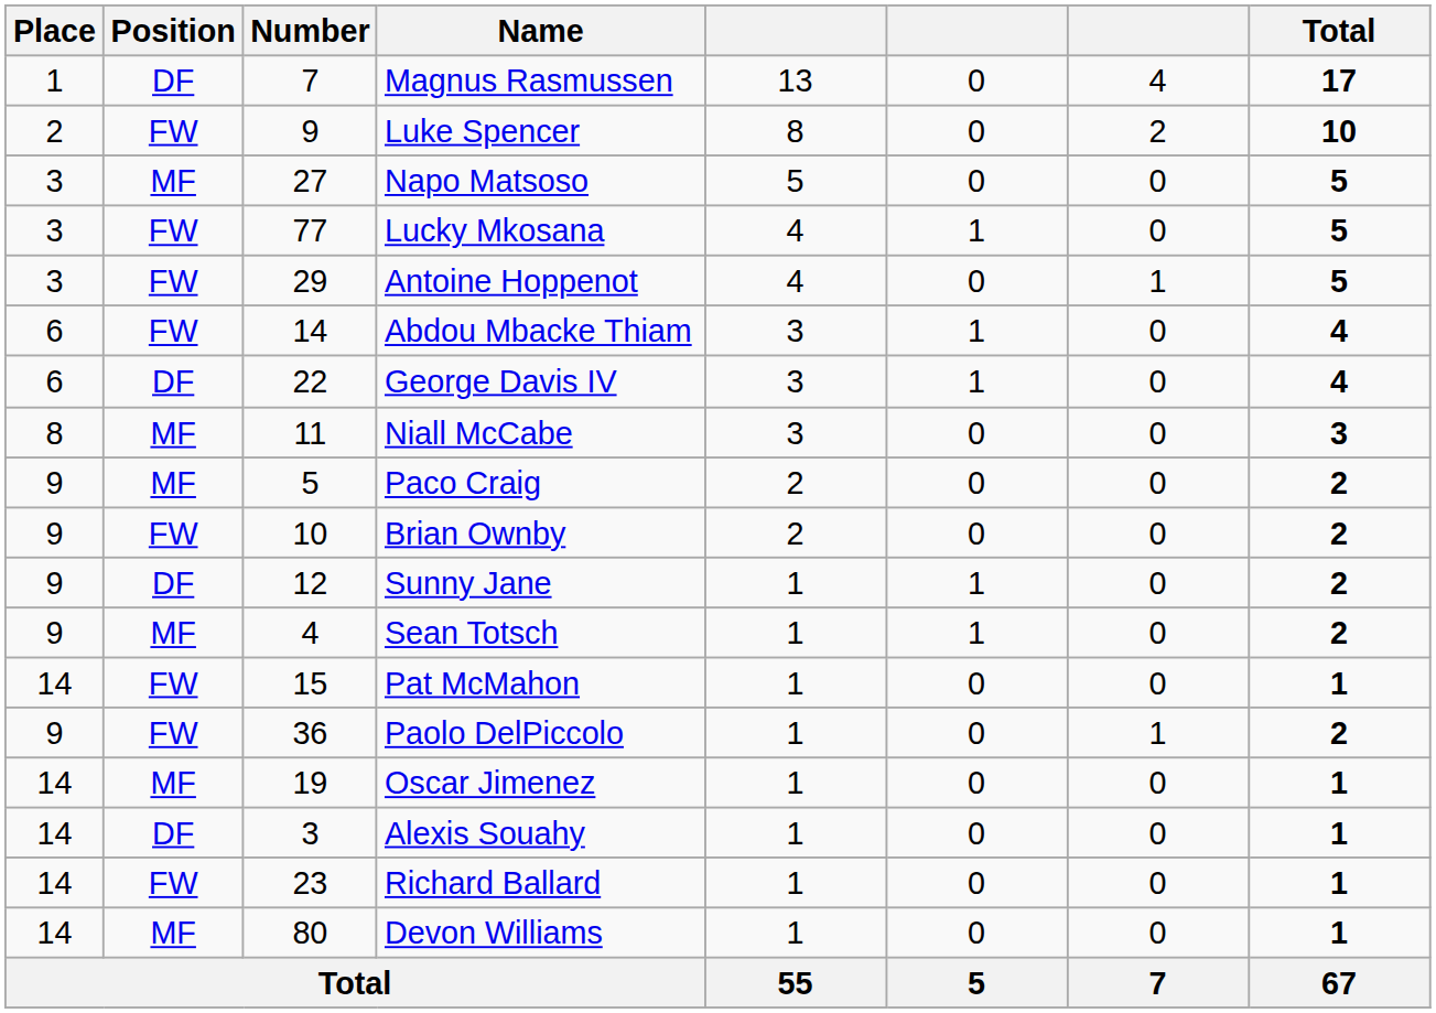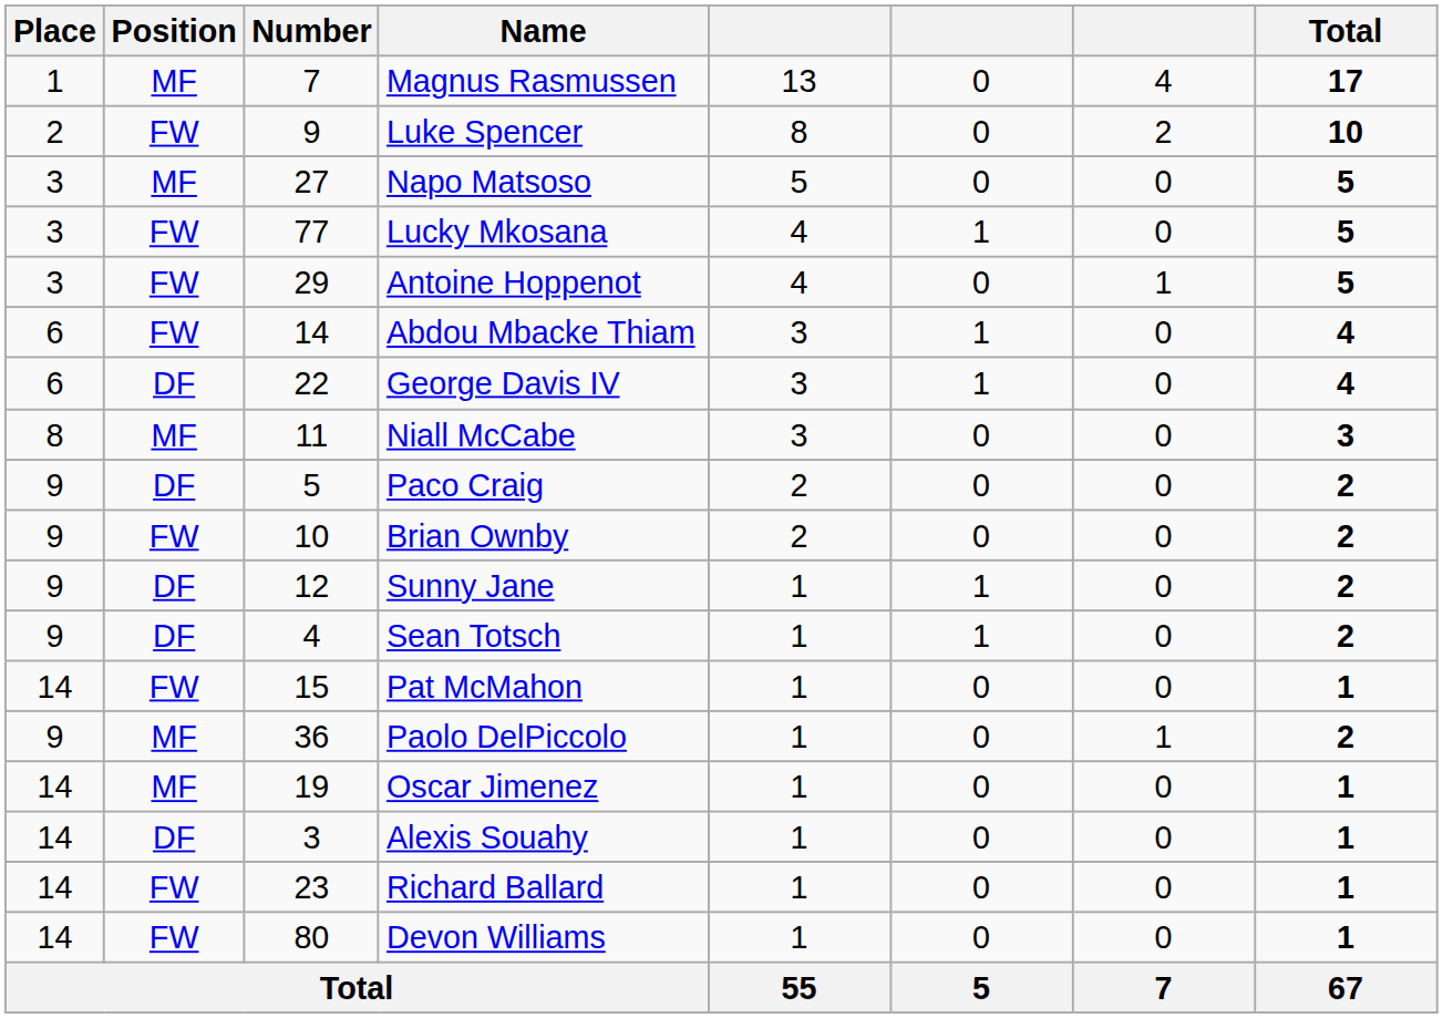Magnus Rasmussen | Position: DF -> MF
Paco Craig | Position: MF -> DF
Sean Totsch | Position: MF -> DF
Paolo DelPiccolo | Position: FW -> MF
Devon Williams | Position: MF -> FW
